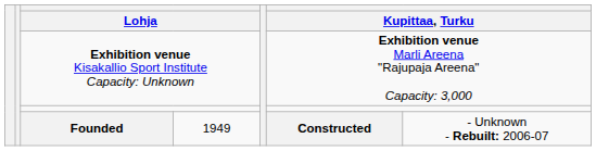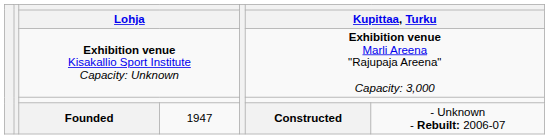Founded | column 4: 1949 -> 1947
